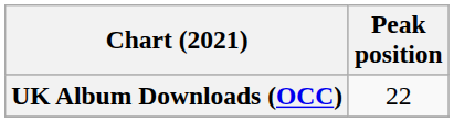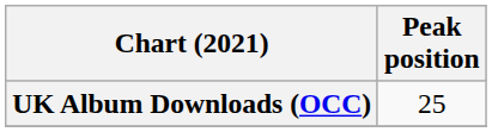UK Album Downloads (OCC) | Peak position: 22 -> 25
